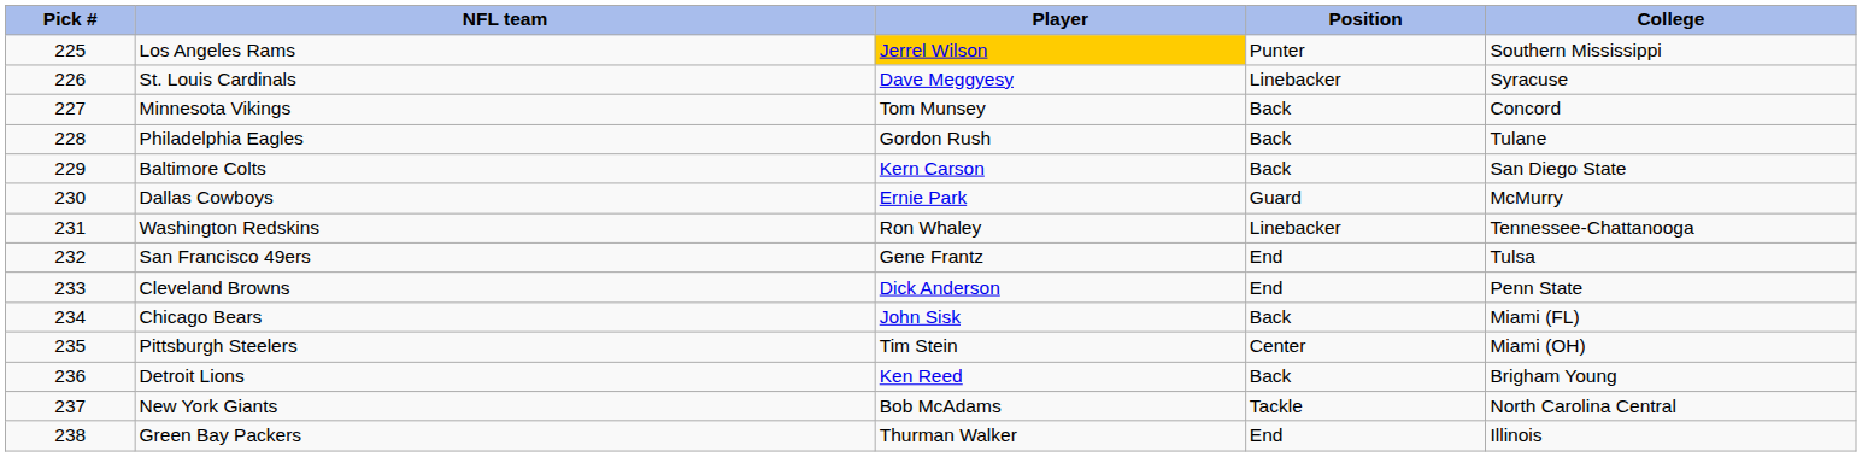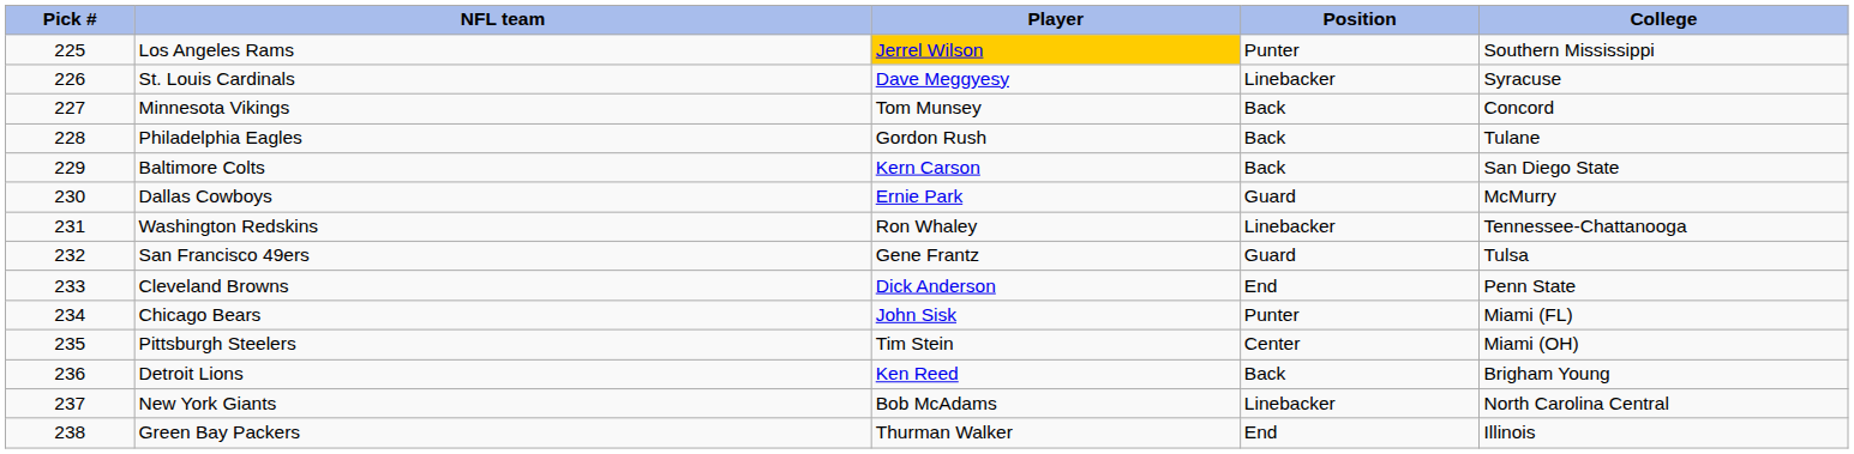San Francisco 49ers | Position: End -> Guard
Chicago Bears | Position: Back -> Punter
New York Giants | Position: Tackle -> Linebacker
